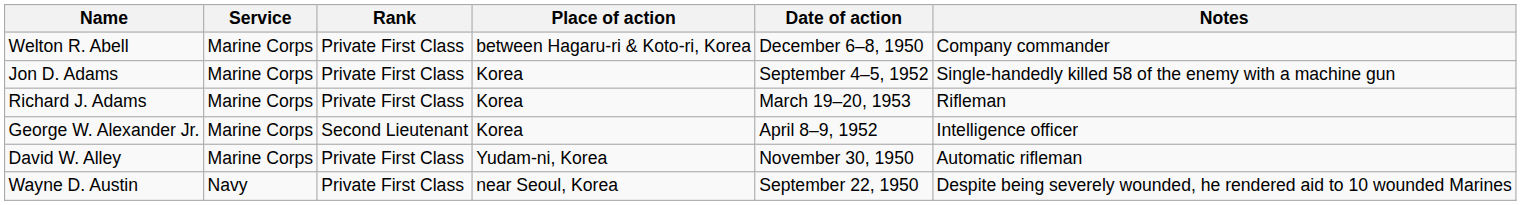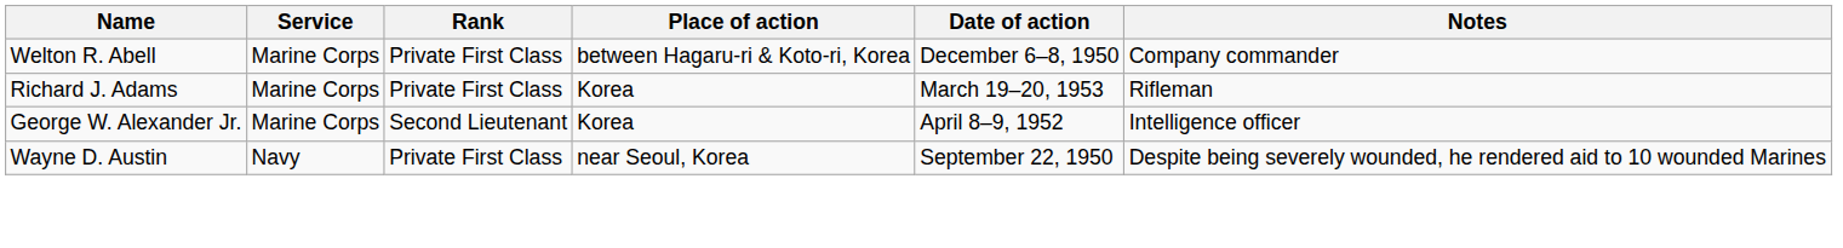- row: Jon D. Adams | Marine Corps | Private First Class | Korea | September 4–5, 1952 | Single-handedly killed 58 of the enemy with a machine gun
- row: David W. Alley | Marine Corps | Private First Class | Yudam-ni, Korea | November 30, 1950 | Automatic rifleman
